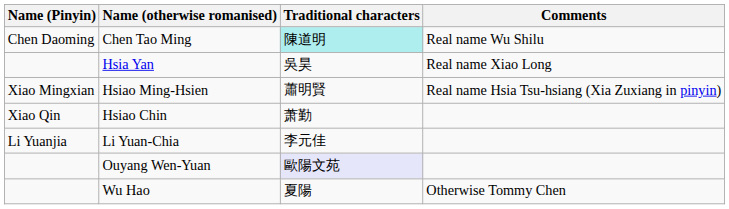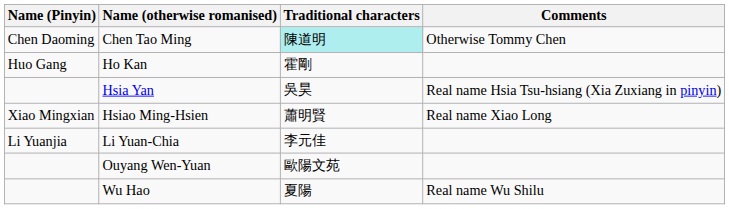Chen Tao Ming | Comments: Real name Wu Shilu -> Otherwise Tommy Chen
+ row: Huo Gang | Ho Kan | 霍剛
Hsia Yan | Comments: Real name Xiao Long -> Real name Hsia Tsu-hsiang (Xia Zuxiang in pinyin)
Hsiao Ming-Hsien | Comments: Real name Hsia Tsu-hsiang (Xia Zuxiang in pinyin) -> Real name Xiao Long
- row: Xiao Qin | Hsiao Chin | 萧勤
Ouyang Wen-Yuan | Traditional characters: lavender background -> no background
Wu Hao | Comments: Otherwise Tommy Chen -> Real name Wu Shilu
